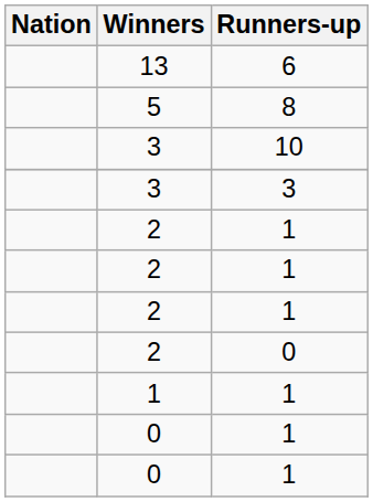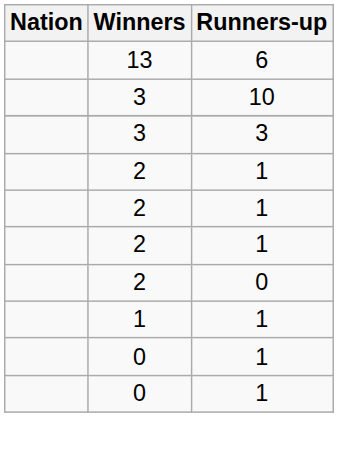- row: 5 | 8
